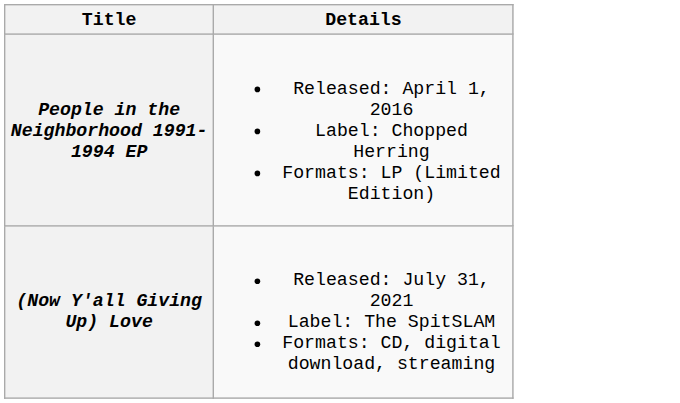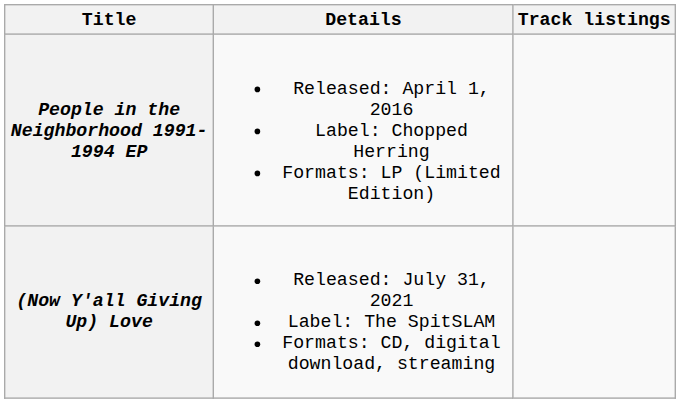+ column: Track listings
